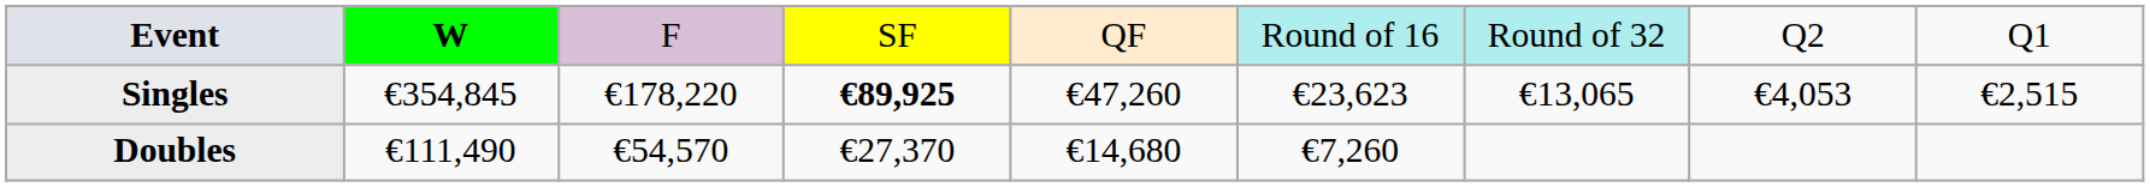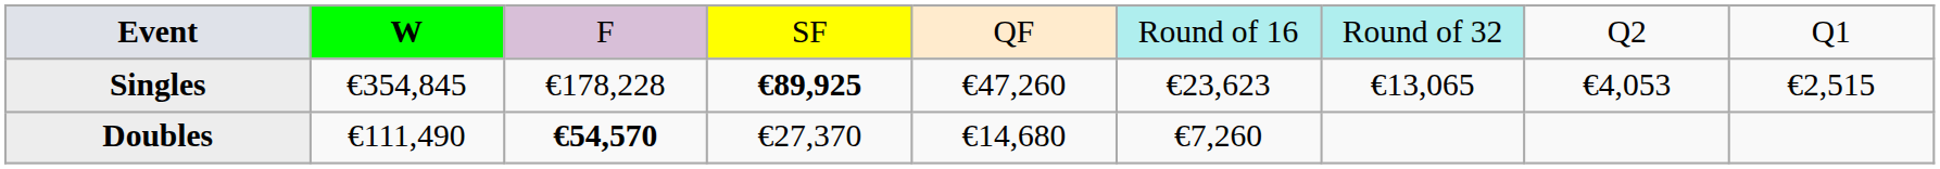Singles | column 3: €178,220 -> €178,228
Doubles | column 3: normal -> bold
